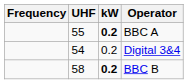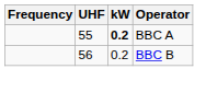- row: 54 | 0.2 | Digital 3&4
BBC B | UHF: 58 -> 56
BBC B | kW: bold -> normal
